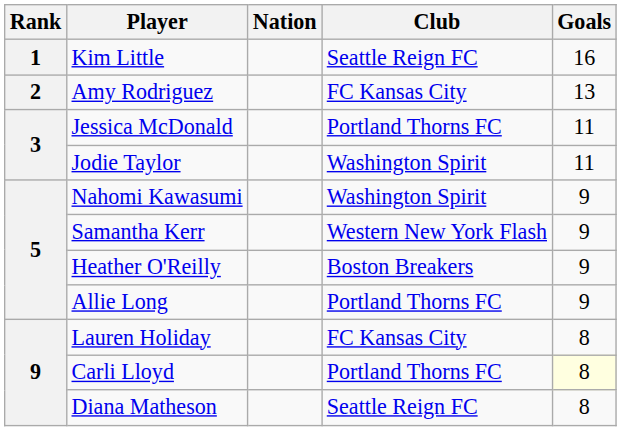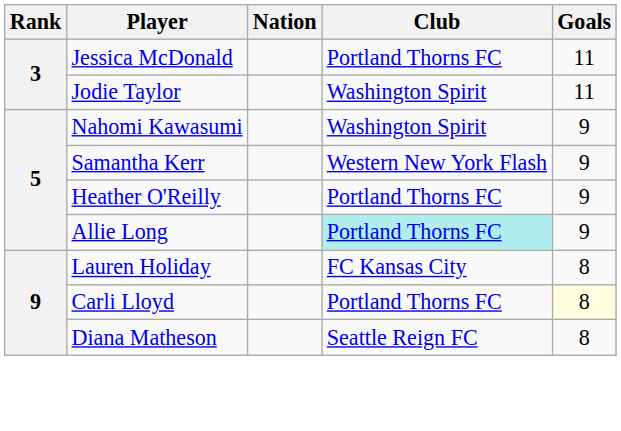- row: 1 | Kim Little | Seattle Reign FC | 16
- row: 2 | Amy Rodriguez | FC Kansas City | 13
Heather O'Reilly | Club: Boston Breakers -> Portland Thorns FC
Allie Long | Club: no background -> paleturquoise background
